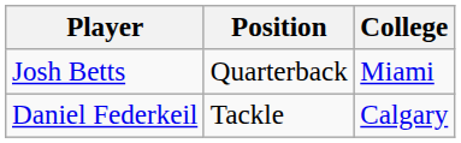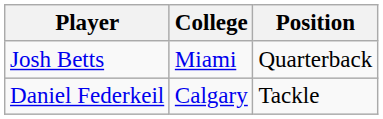columns swapped: Position <-> College
